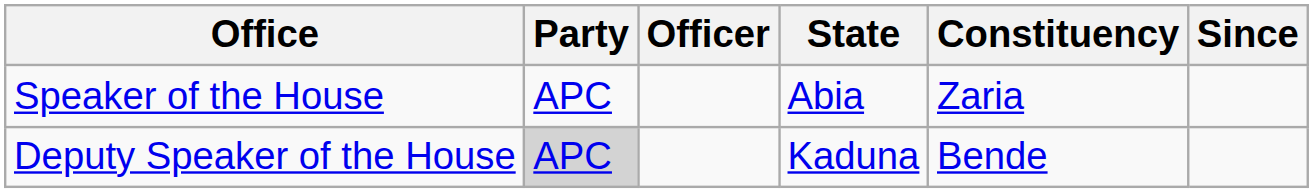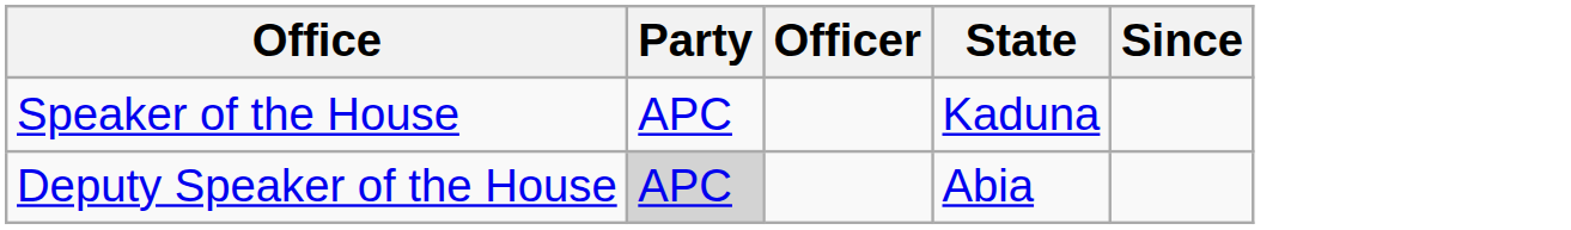- column: Constituency | Zaria | Bende
Speaker of the House | State: Abia -> Kaduna
Deputy Speaker of the House | State: Kaduna -> Abia
